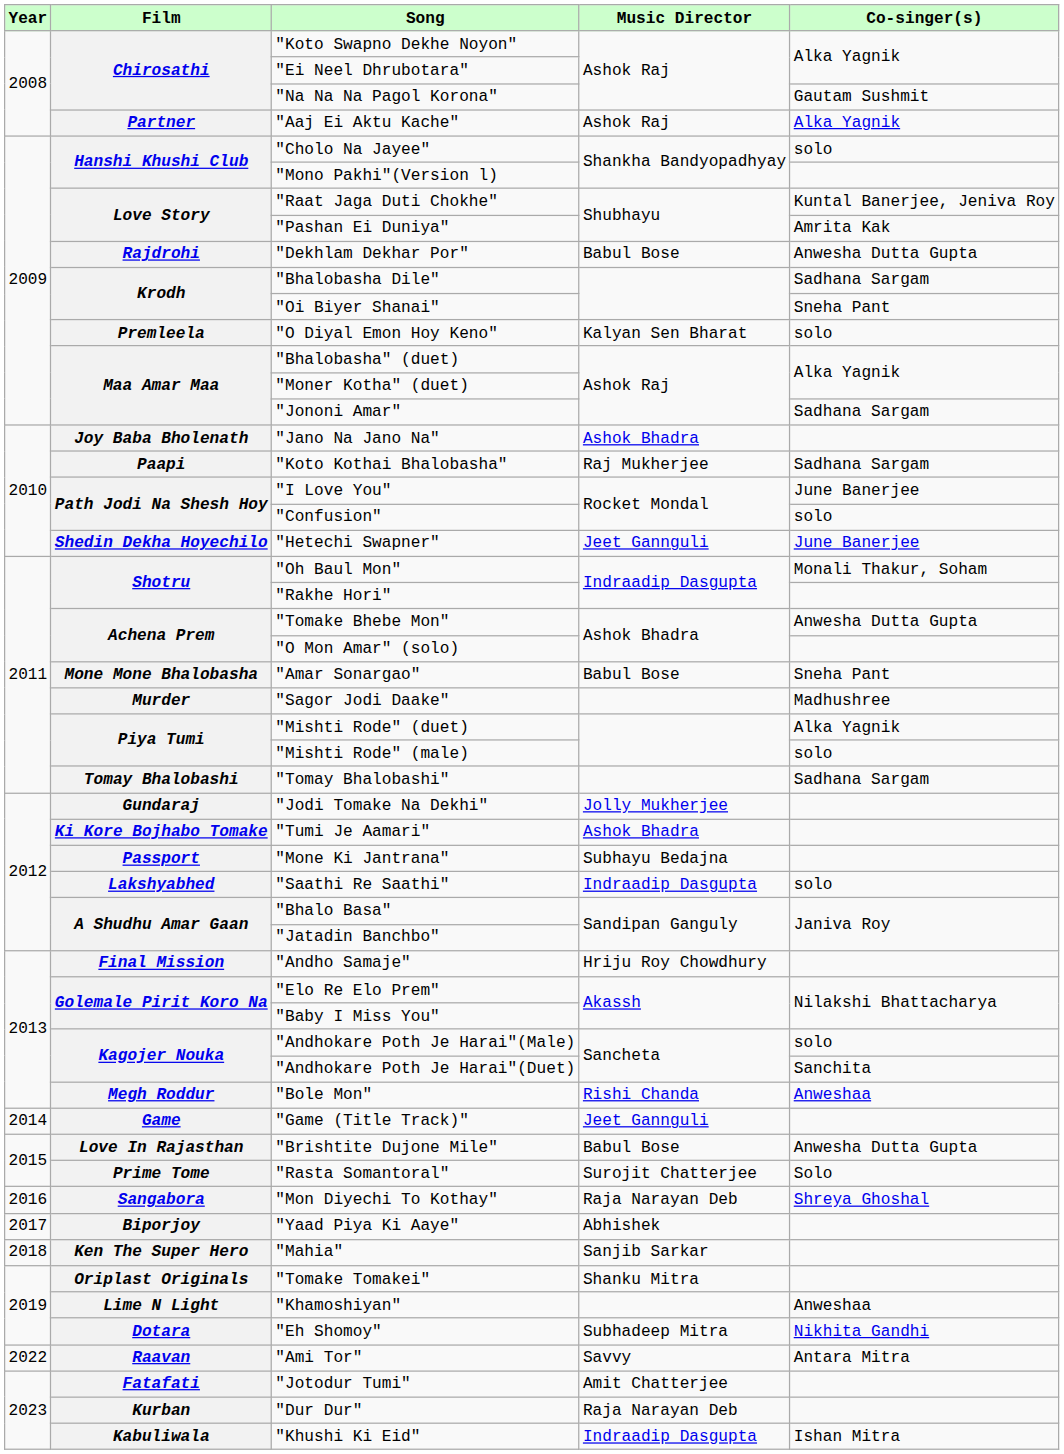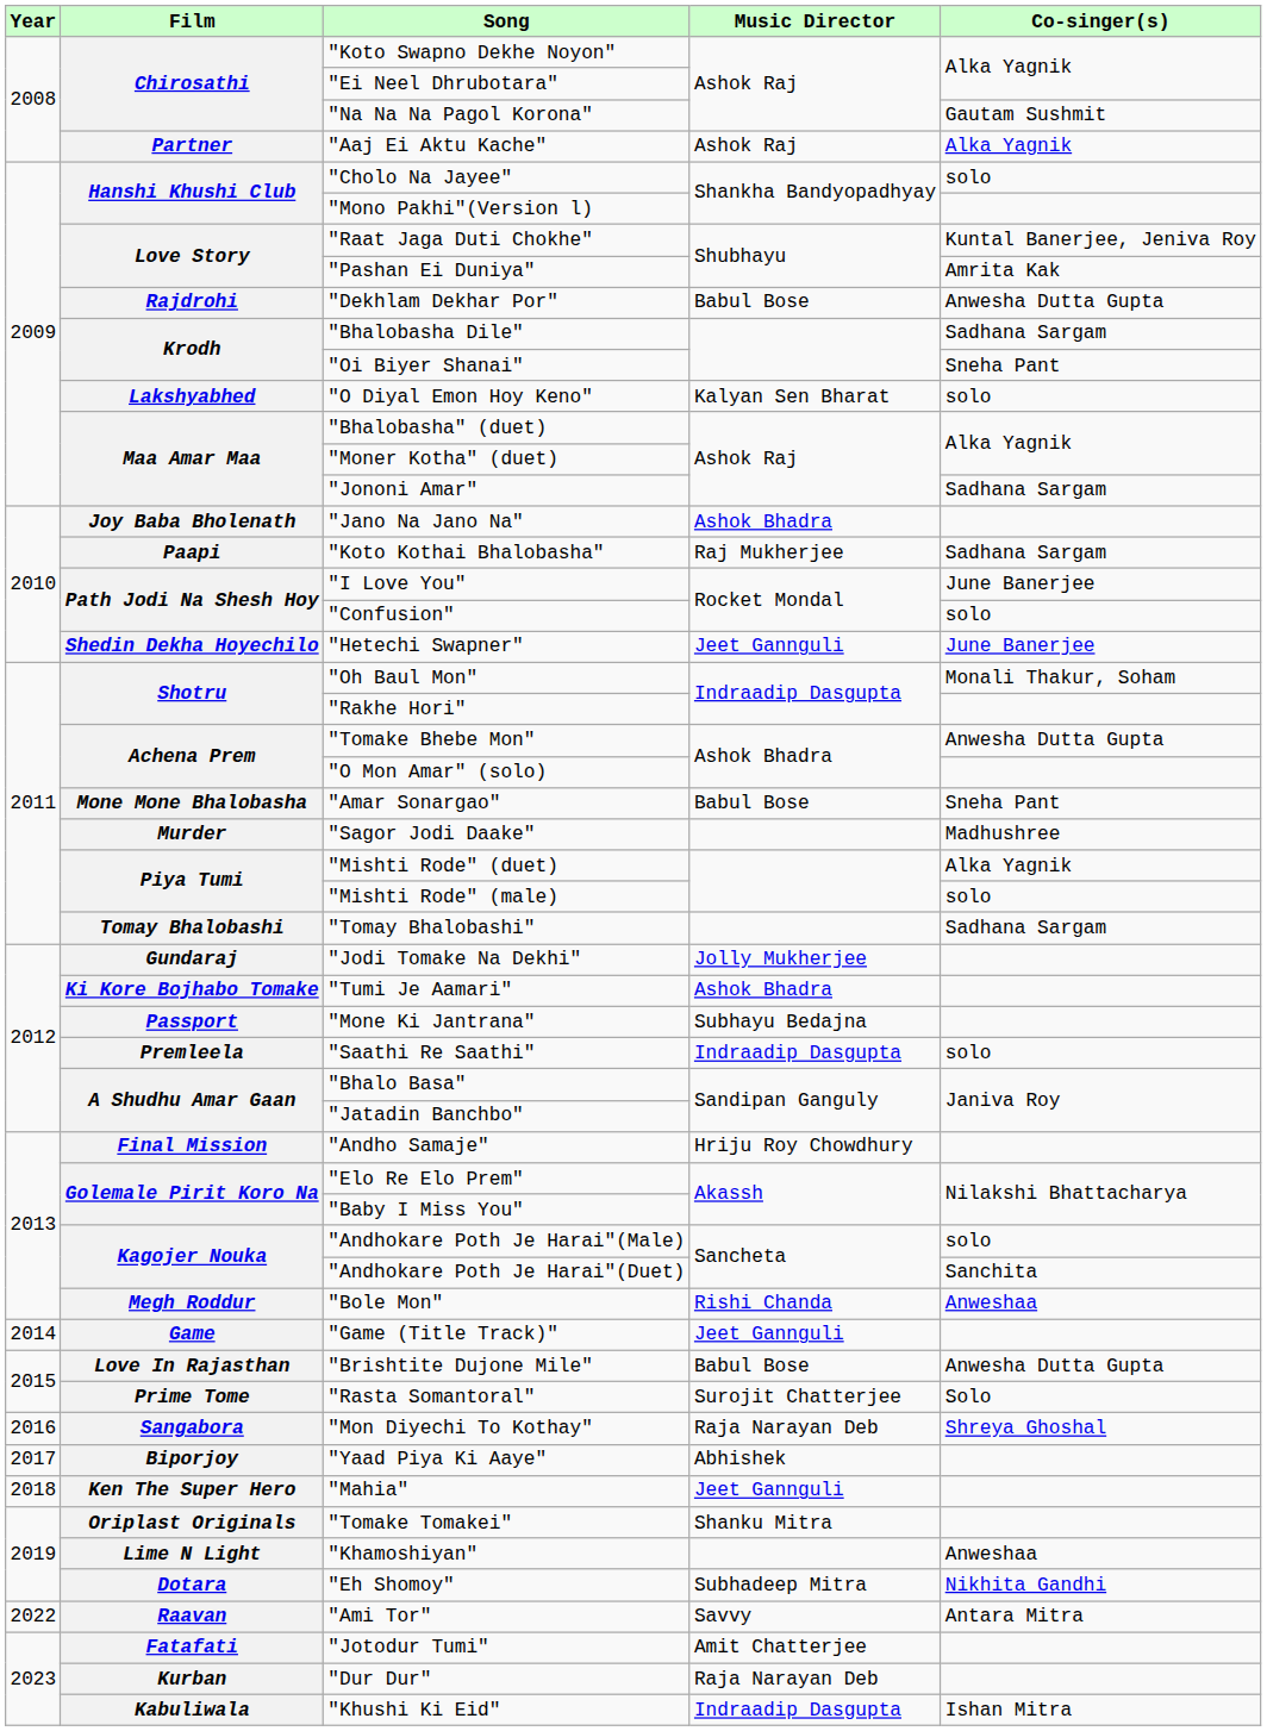"O Diyal Emon Hoy Keno" | Film: Premleela -> Lakshyabhed
"Saathi Re Saathi" | Film: Lakshyabhed -> Premleela
"Mahia" | Music Director: Sanjib Sarkar -> Jeet Gannguli
